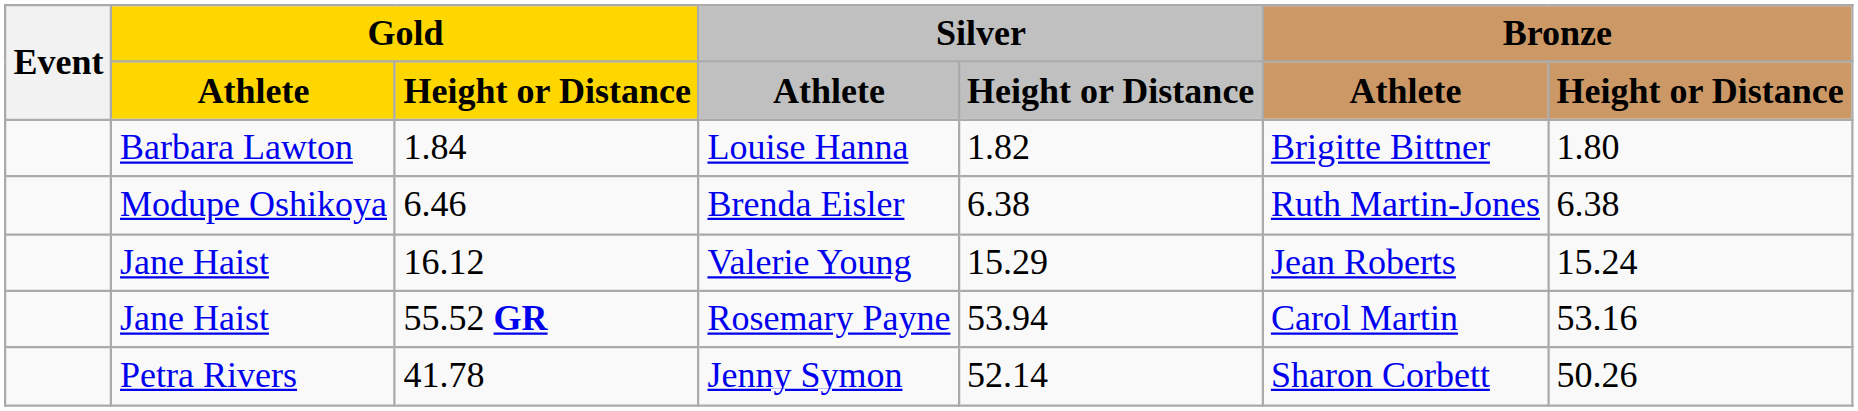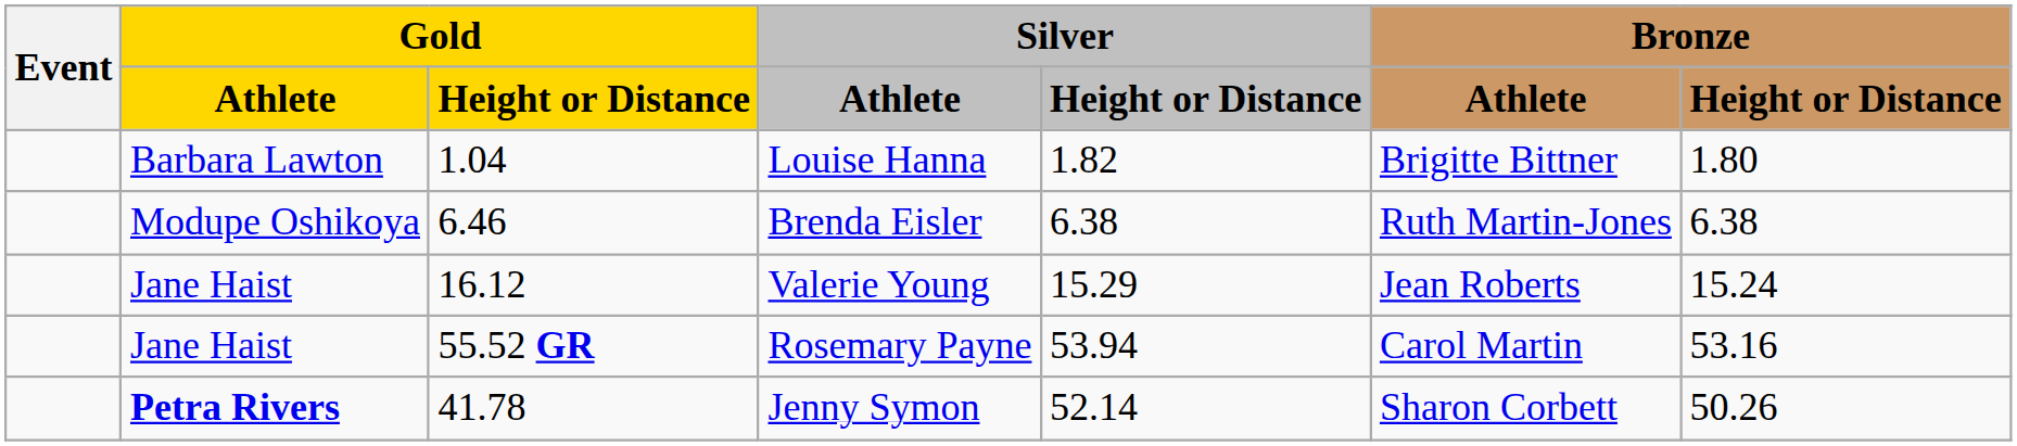Louise Hanna | Gold / Height or Distance: 1.84 -> 1.04
Jenny Symon | Gold / Athlete: normal -> bold
